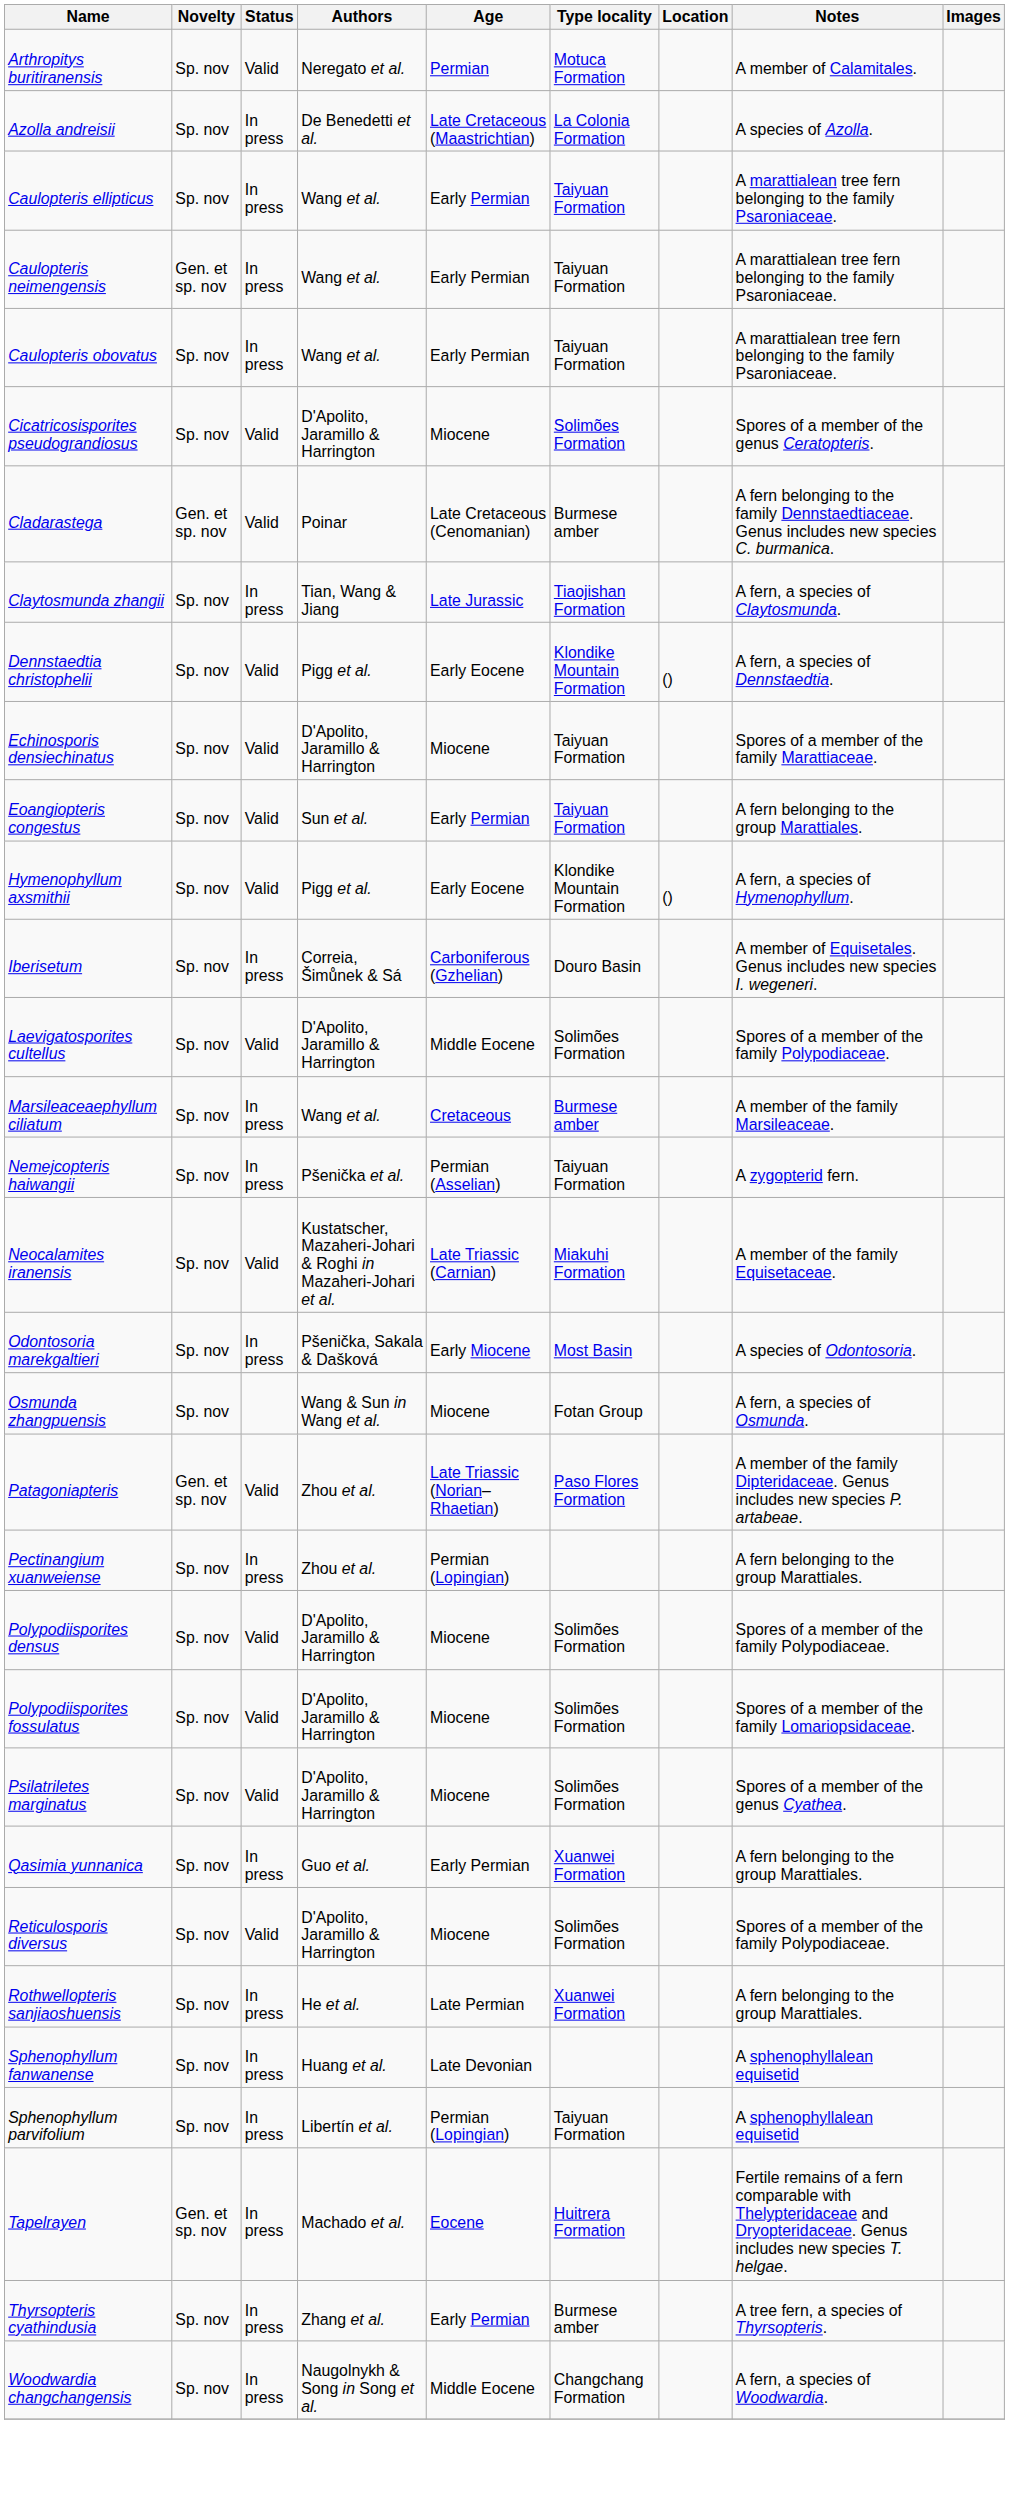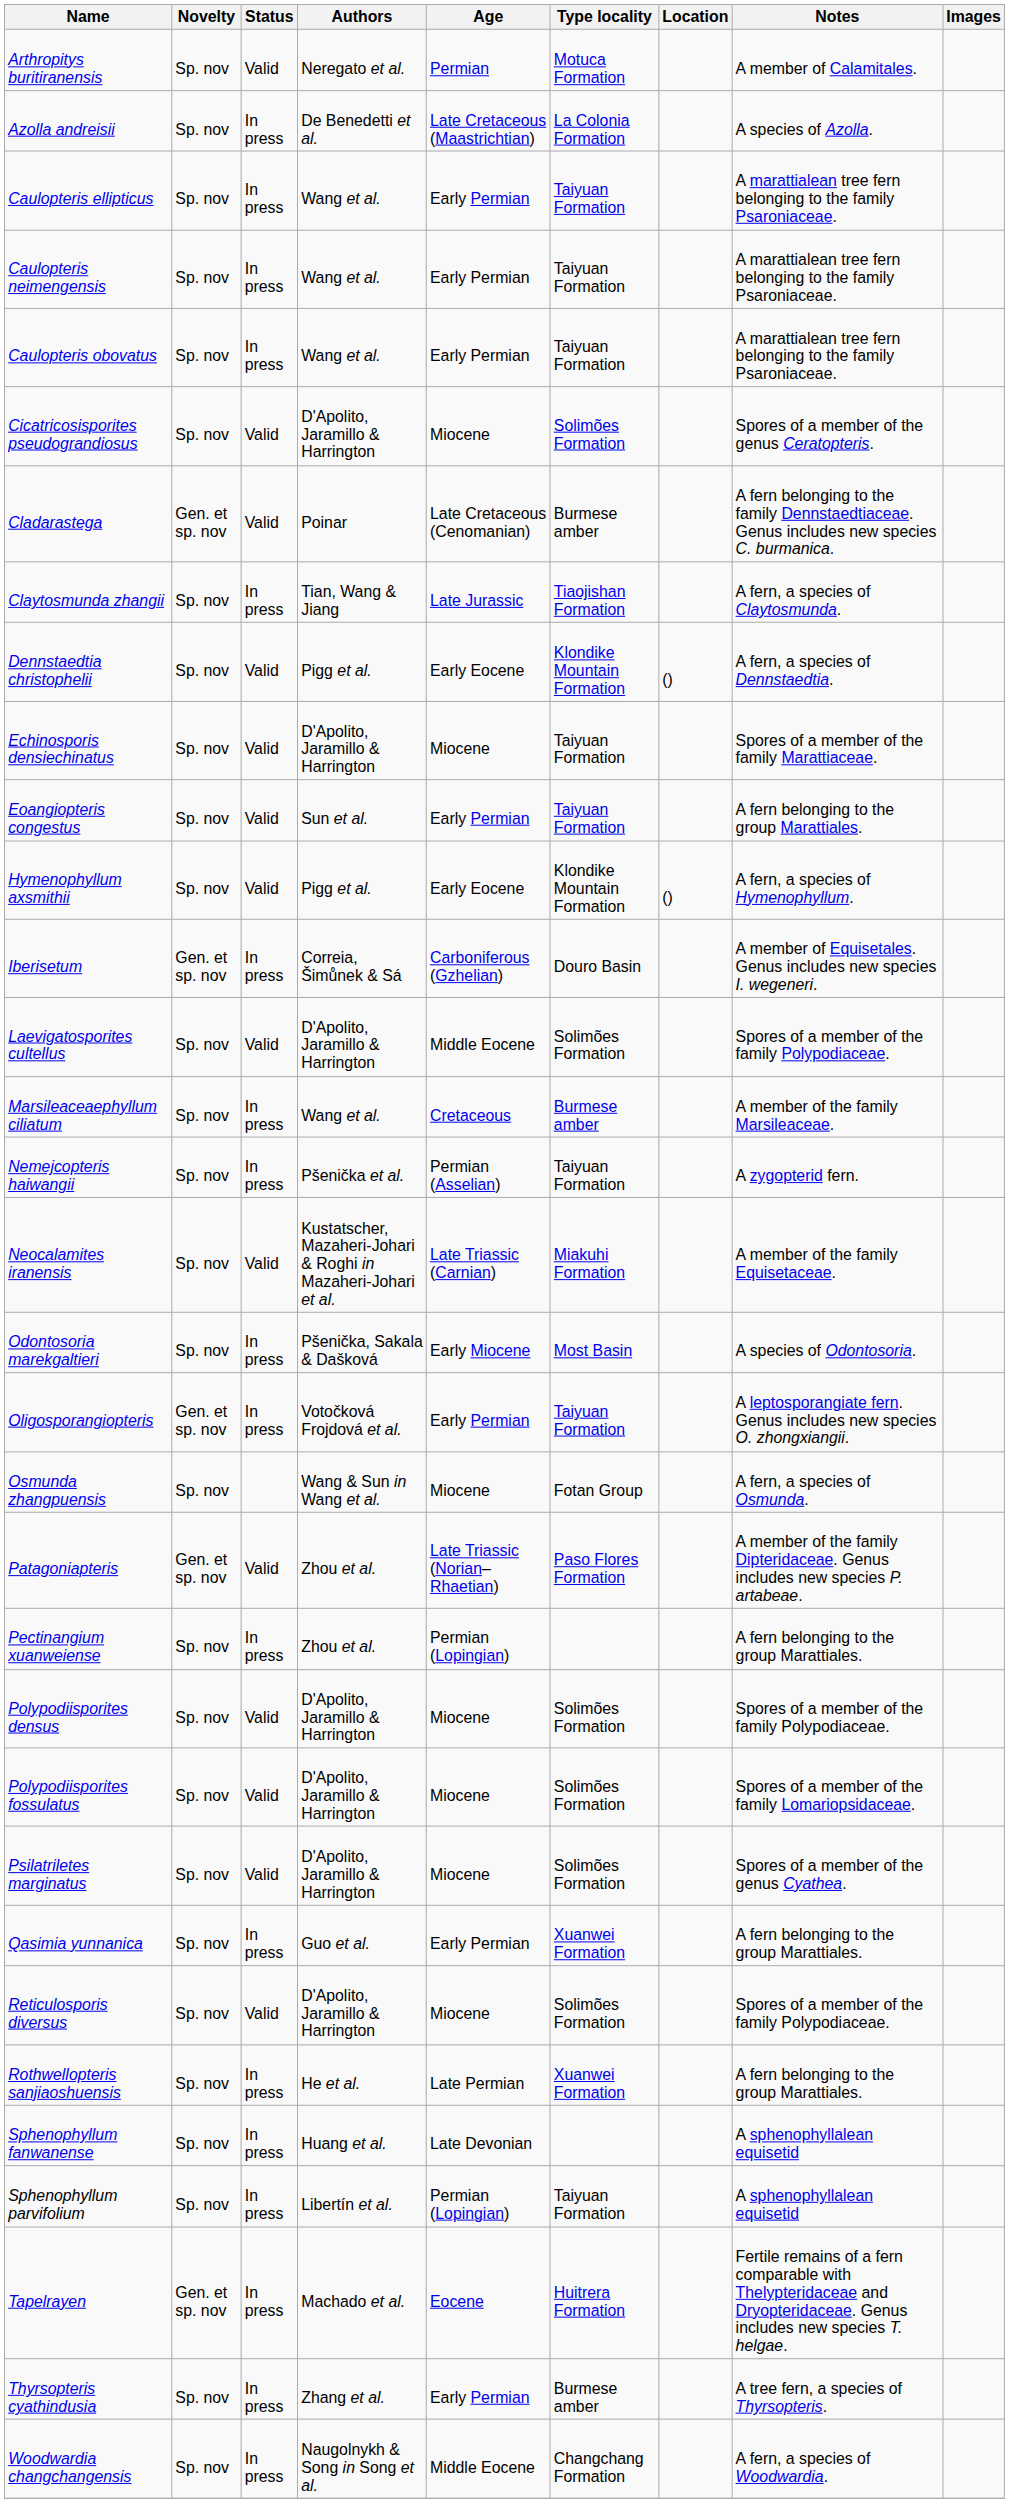Caulopteris neimengensis | Novelty: Gen. et sp. nov -> Sp. nov
Iberisetum | Novelty: Sp. nov -> Gen. et sp. nov
+ row: Oligosporangiopteris | Gen. et sp. nov | In press | Votočková Frojdová et al. | Early Permian | Taiyuan Formation | A leptosporangiate fern. Genus includes new species O. zhongxiangii.
